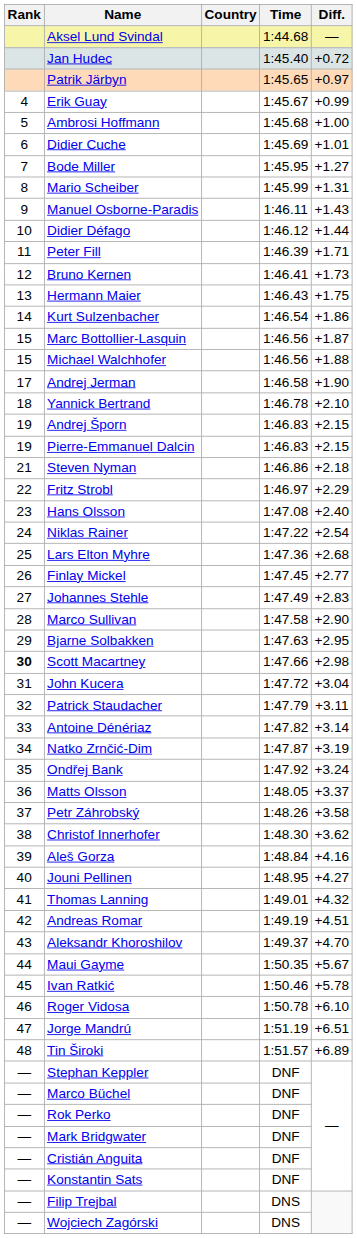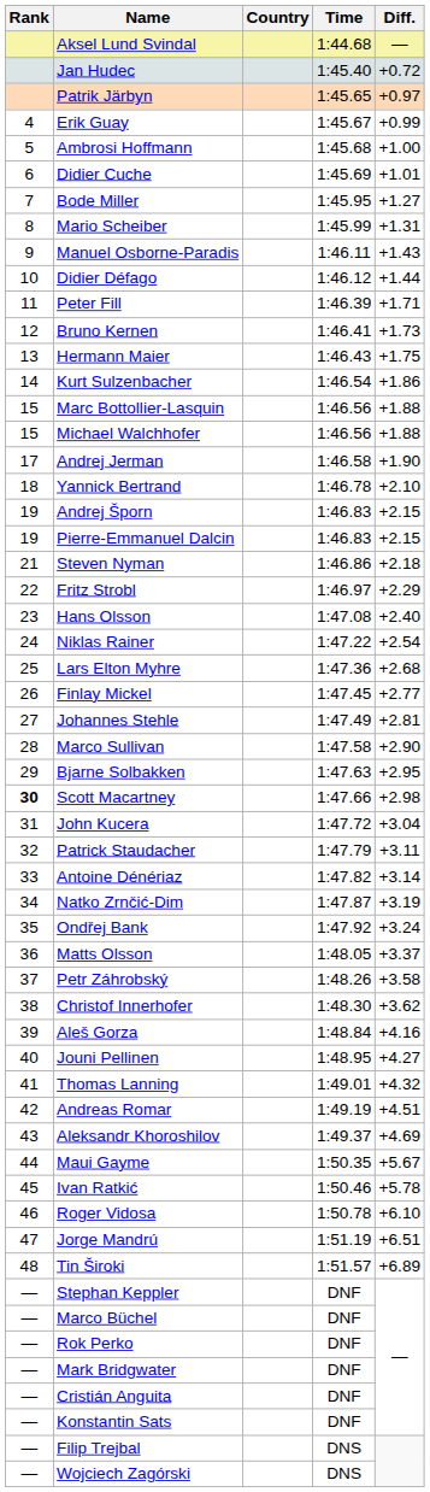Marc Bottollier-Lasquin | Diff.: +1.87 -> +1.88
Johannes Stehle | Diff.: +2.83 -> +2.81
Aleksandr Khoroshilov | Diff.: +4.70 -> +4.69
